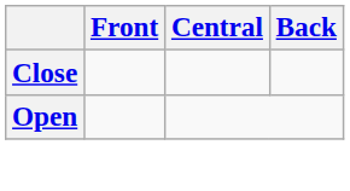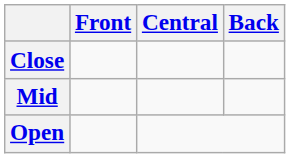+ row: Mid
